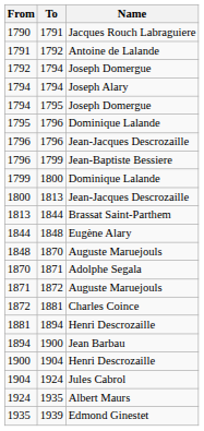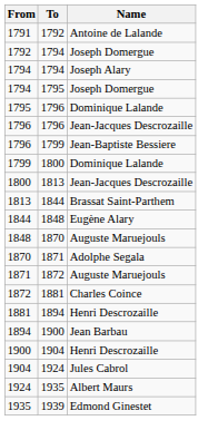- row: 1790 | 1791 | Jacques Rouch Labraguiere
